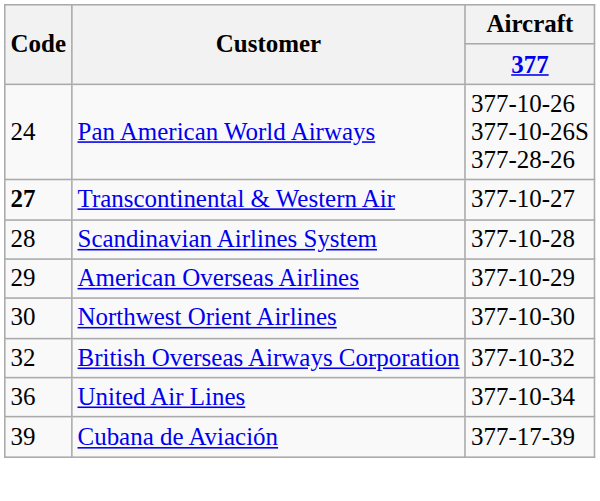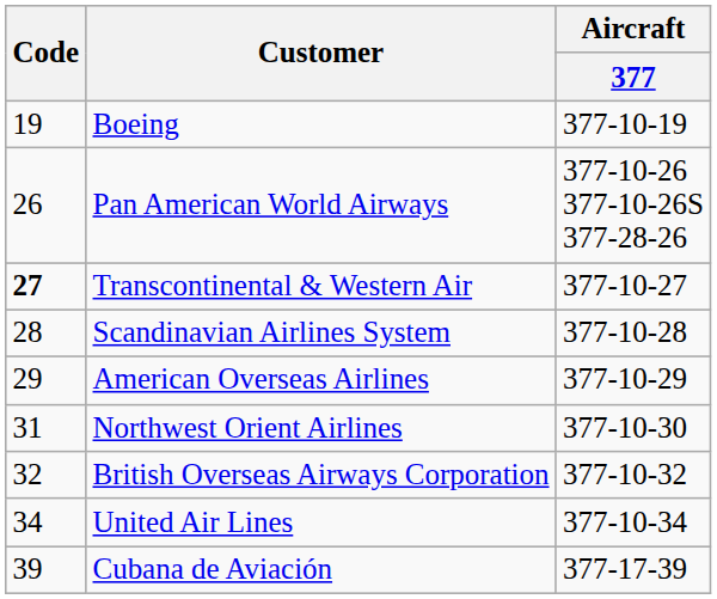+ row: 19 | Boeing | 377-10-19
Pan American World Airways | Code: 24 -> 26
Northwest Orient Airlines | Code: 30 -> 31
United Air Lines | Code: 36 -> 34
